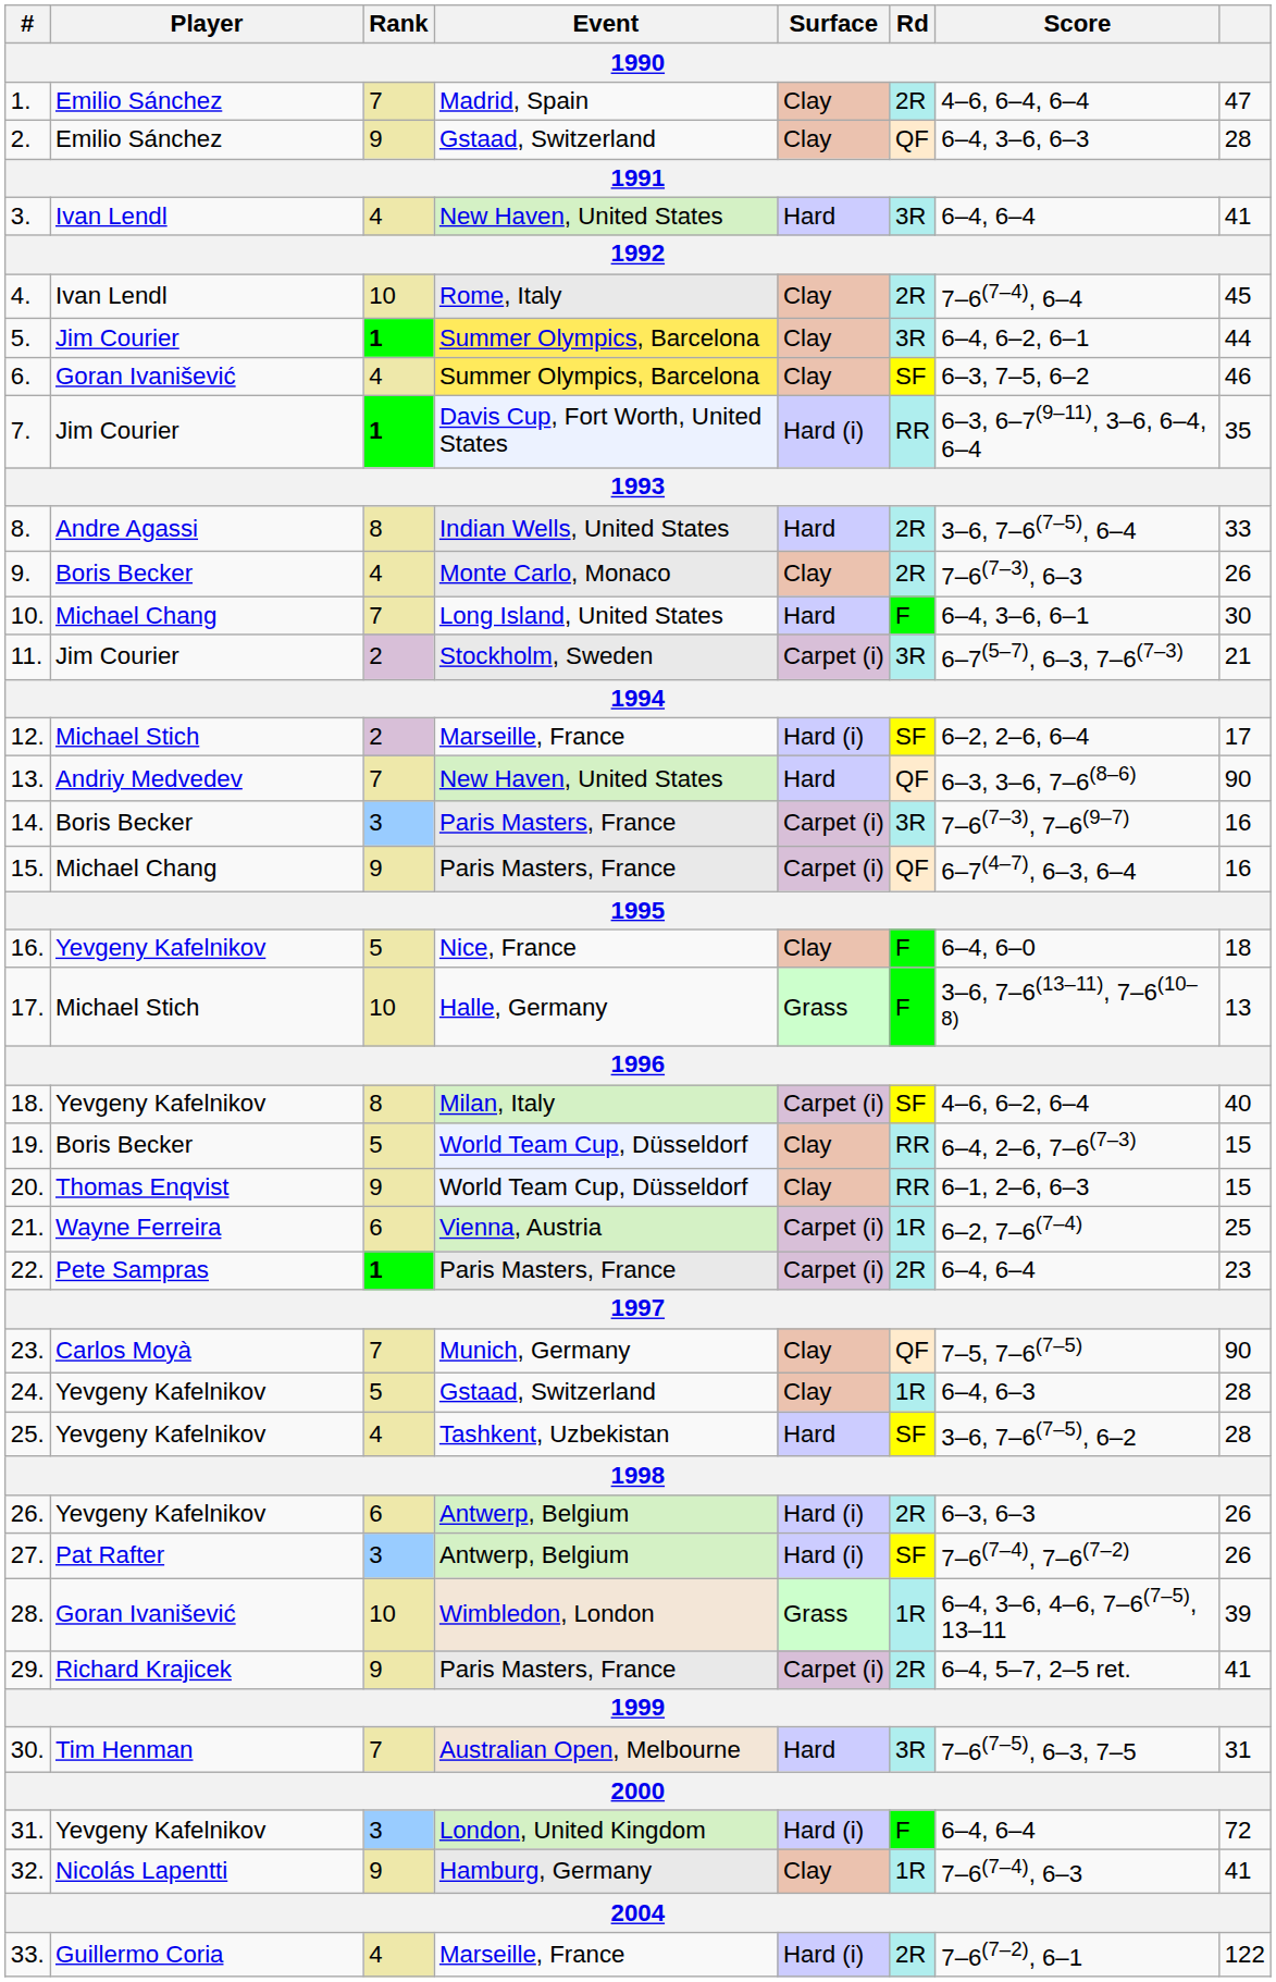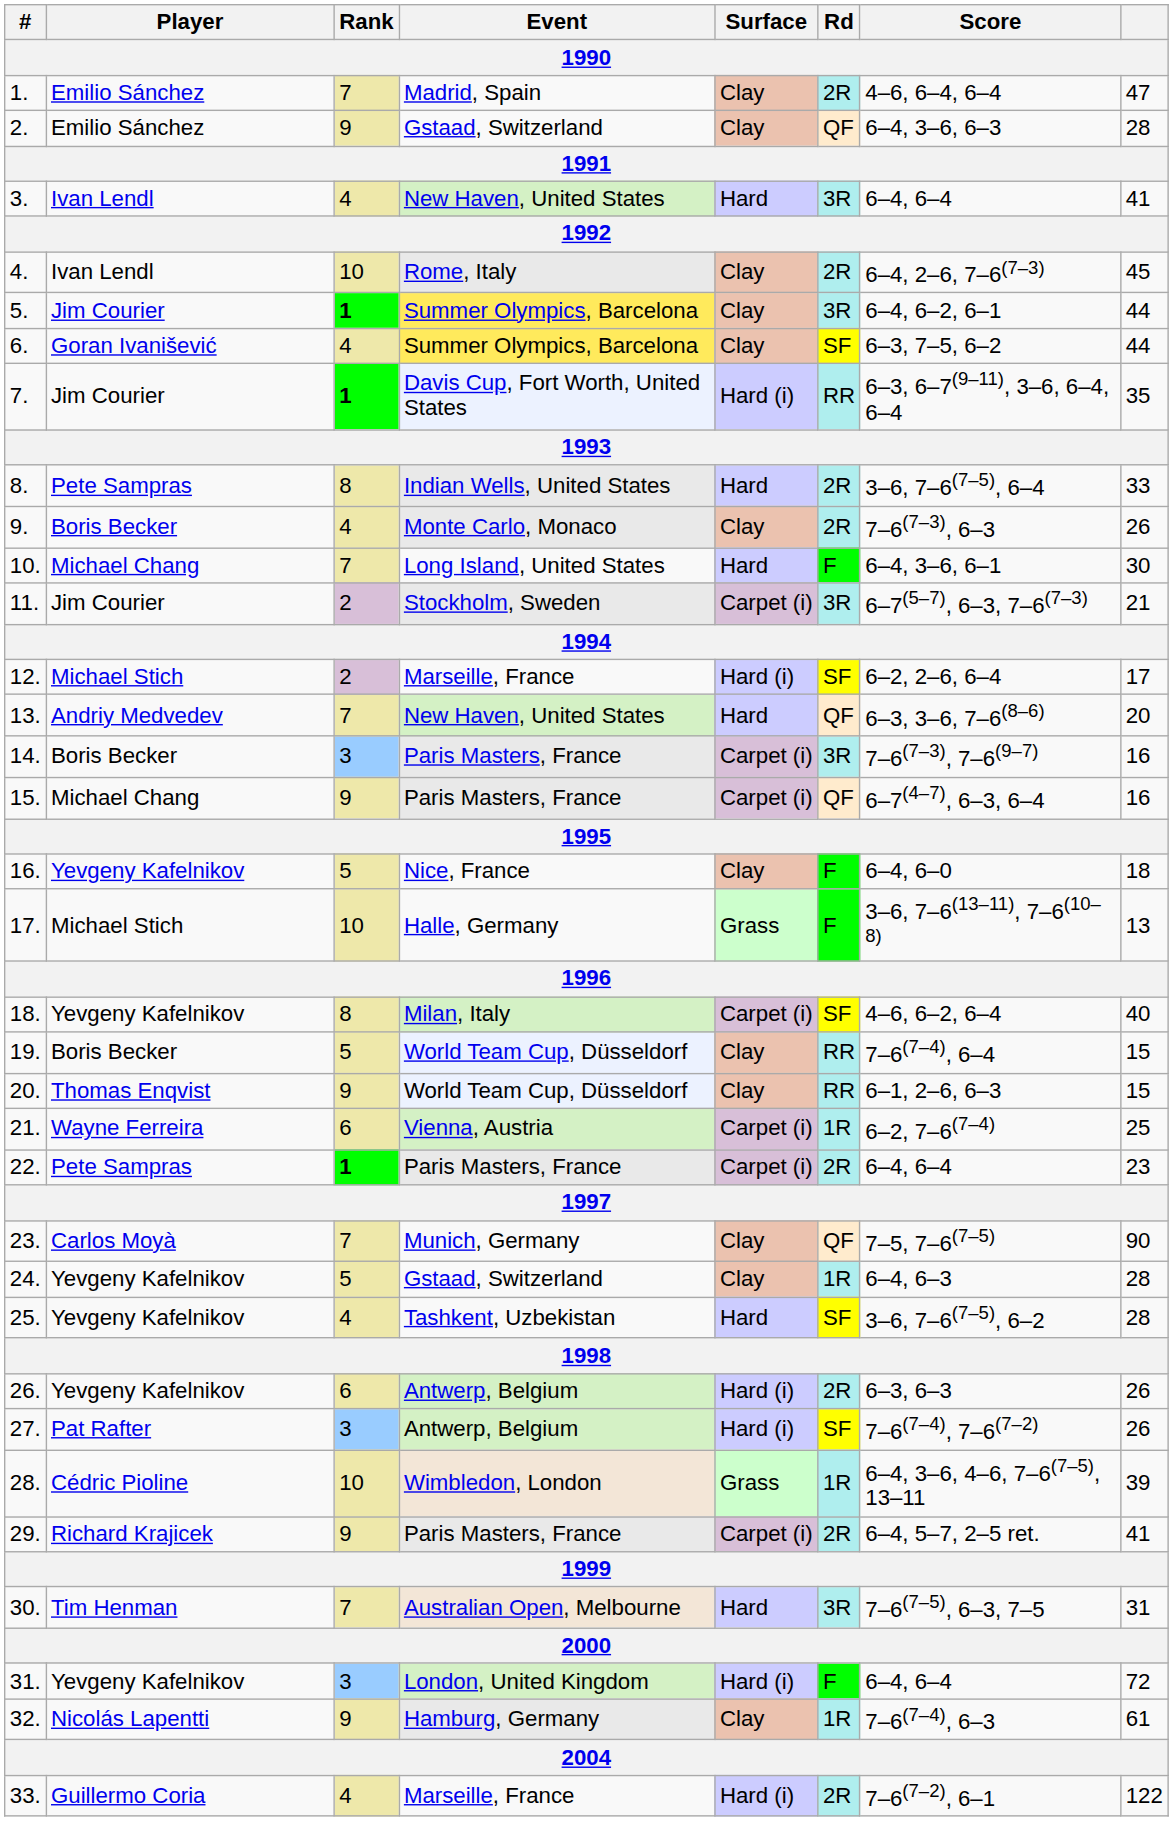4. | Score: 7–6(7–4), 6–4 -> 6–4, 2–6, 7–6(7–3)
6. | column 8: 46 -> 44
8. | Player: Andre Agassi -> Pete Sampras
13. | column 8: 90 -> 20
19. | Score: 6–4, 2–6, 7–6(7–3) -> 7–6(7–4), 6–4
28. | Player: Goran Ivanišević -> Cédric Pioline
32. | column 8: 41 -> 61
